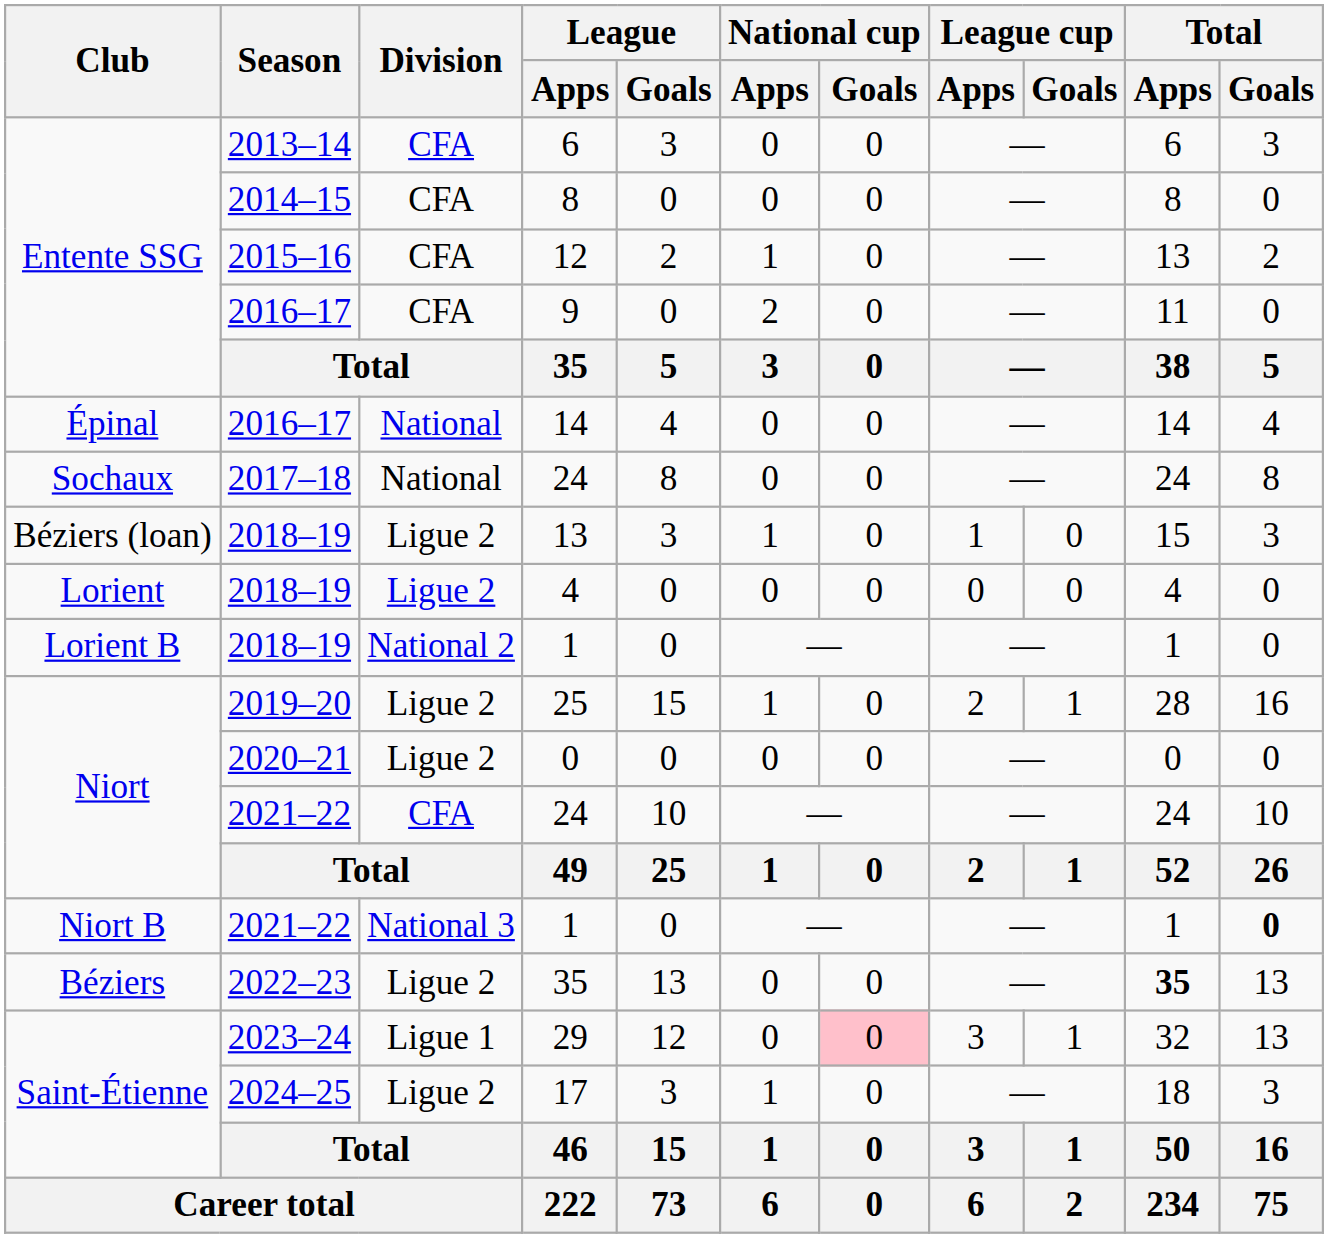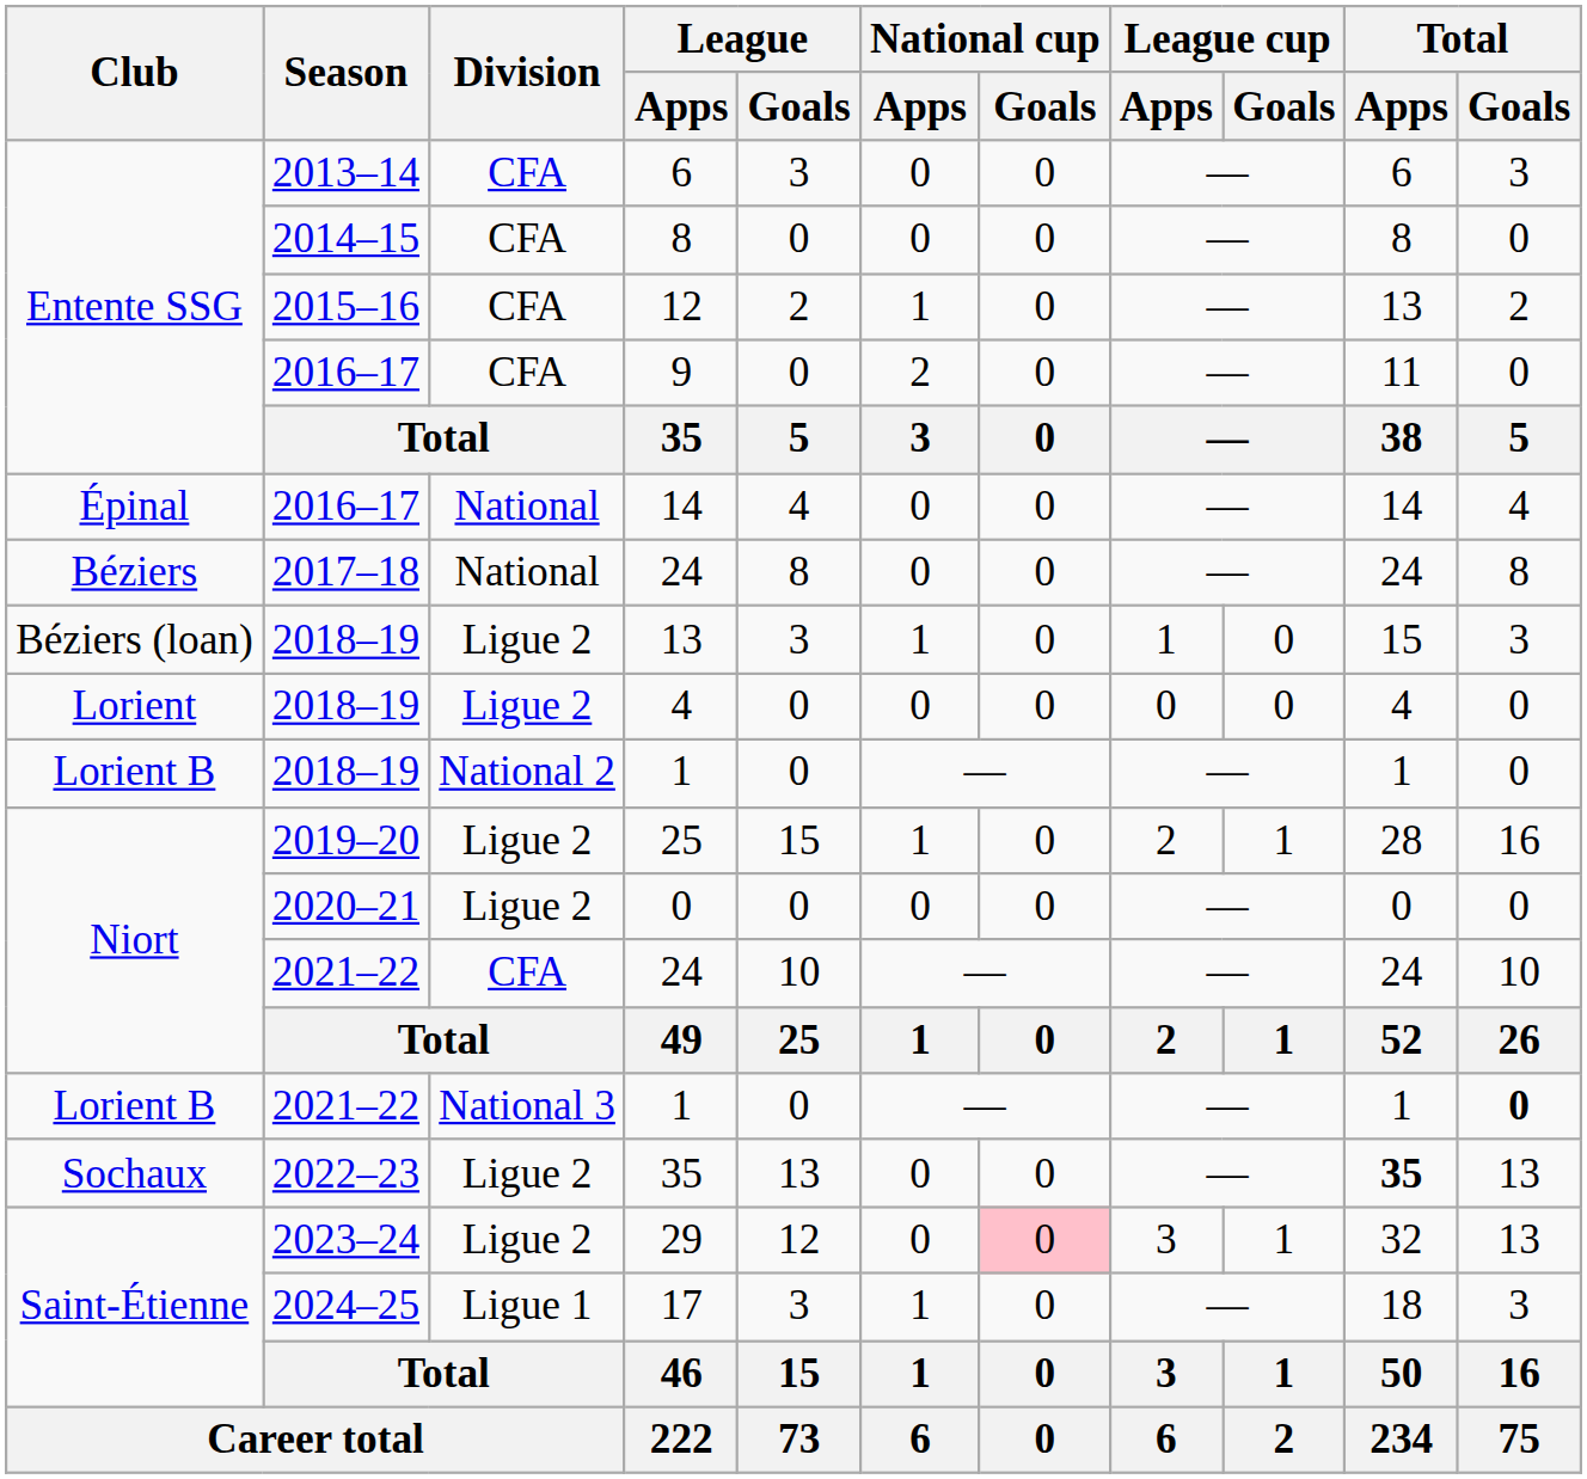2017–18 / 24 | Club: Sochaux -> Béziers
2021–22 / 1 | Club: Niort B -> Lorient B
2022–23 / 35 | Club: Béziers -> Sochaux
29 | Division: Ligue 1 -> Ligue 2
17 | Division: Ligue 2 -> Ligue 1
